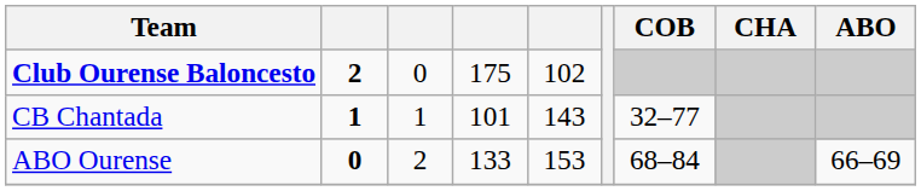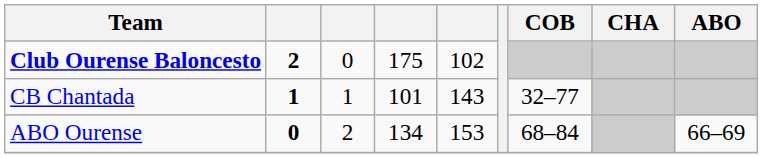ABO Ourense | column 4: 133 -> 134
